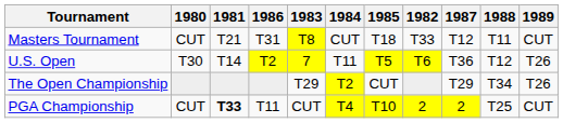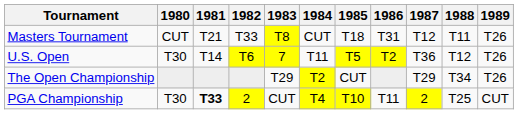columns swapped: 1982 <-> 1986
Masters Tournament | 1989: CUT -> T26
PGA Championship | 1980: CUT -> T30
